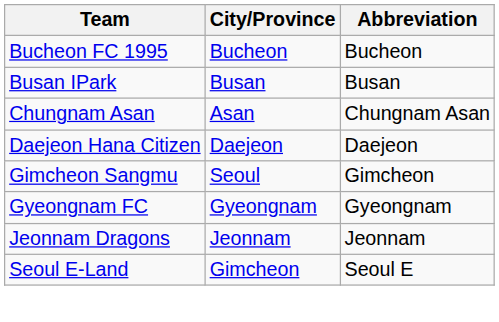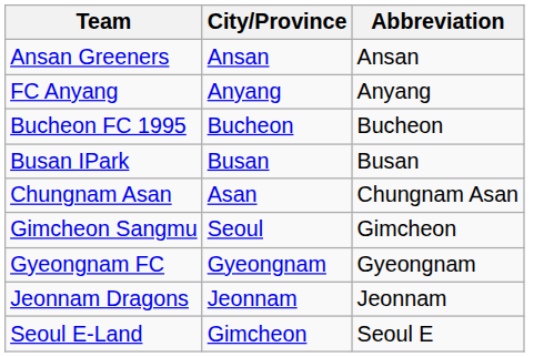+ row: Ansan Greeners | Ansan | Ansan
+ row: FC Anyang | Anyang | Anyang
- row: Daejeon Hana Citizen | Daejeon | Daejeon
